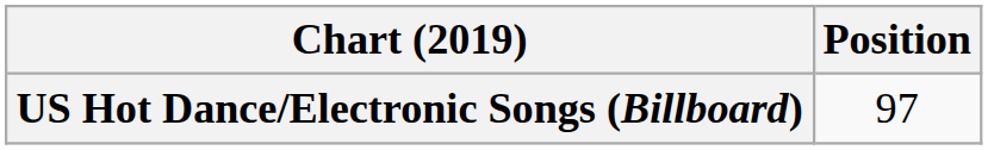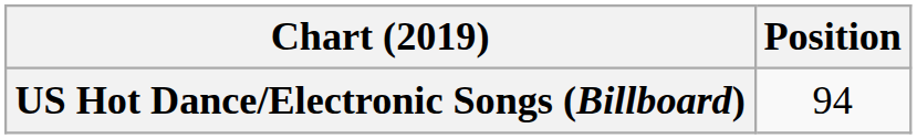US Hot Dance/Electronic Songs (Billboard) | Position: 97 -> 94
